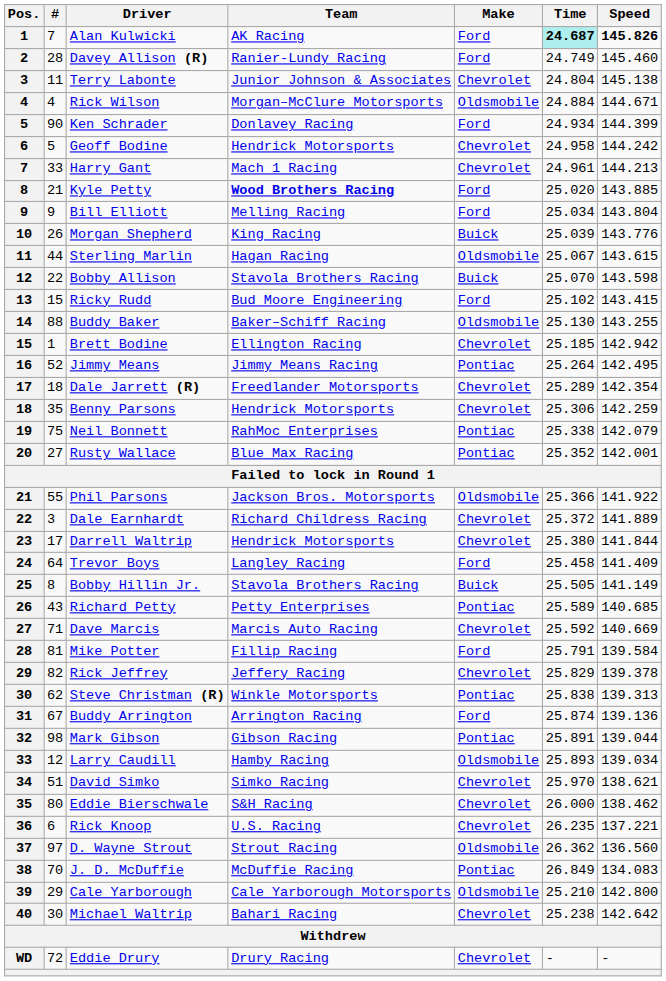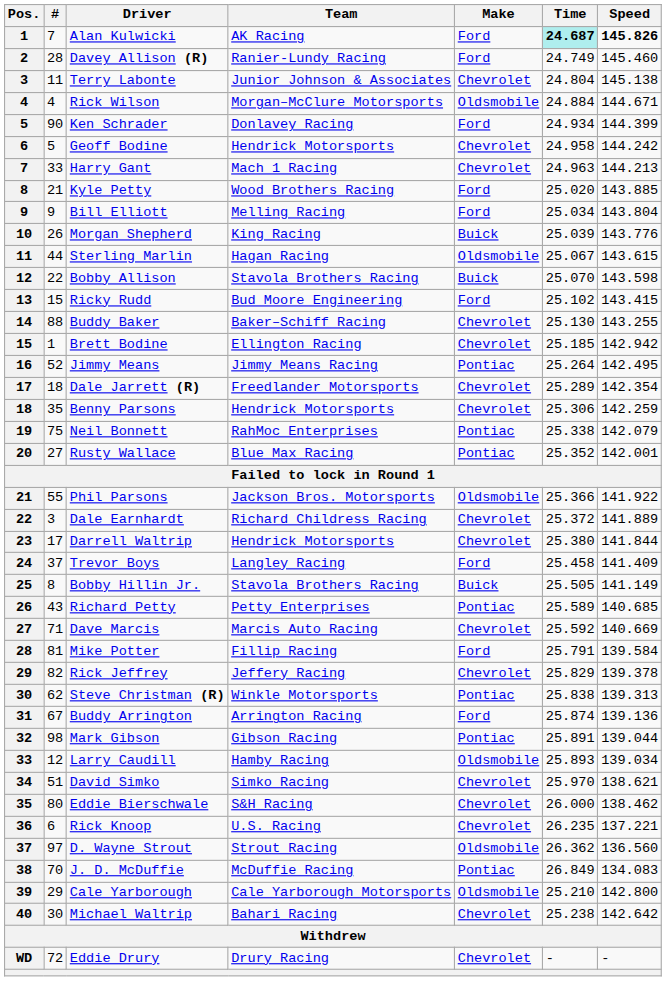Harry Gant | Time: 24.961 -> 24.963
Kyle Petty | Team: bold -> normal
Buddy Baker | Make: Oldsmobile -> Chevrolet
Trevor Boys | #: 64 -> 37
